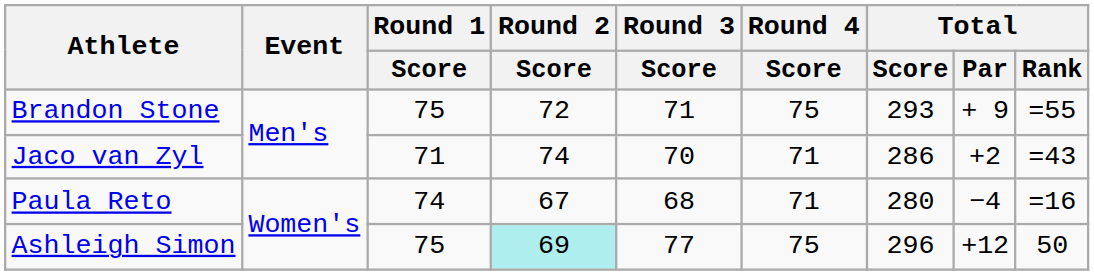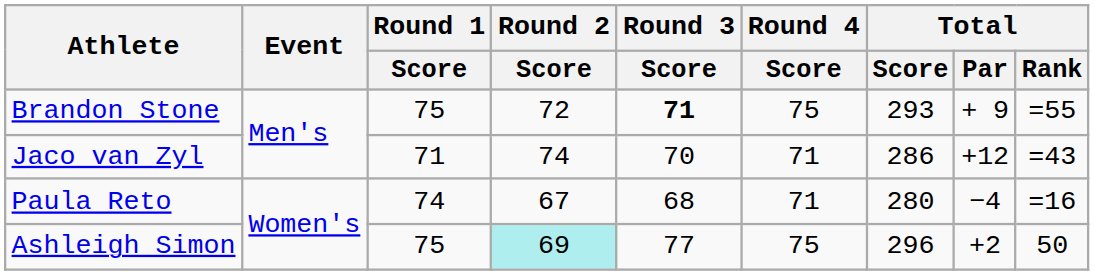Brandon Stone | Round 3 / Score: normal -> bold
Jaco van Zyl | Total / Par: +2 -> +12
Ashleigh Simon | Total / Par: +12 -> +2
